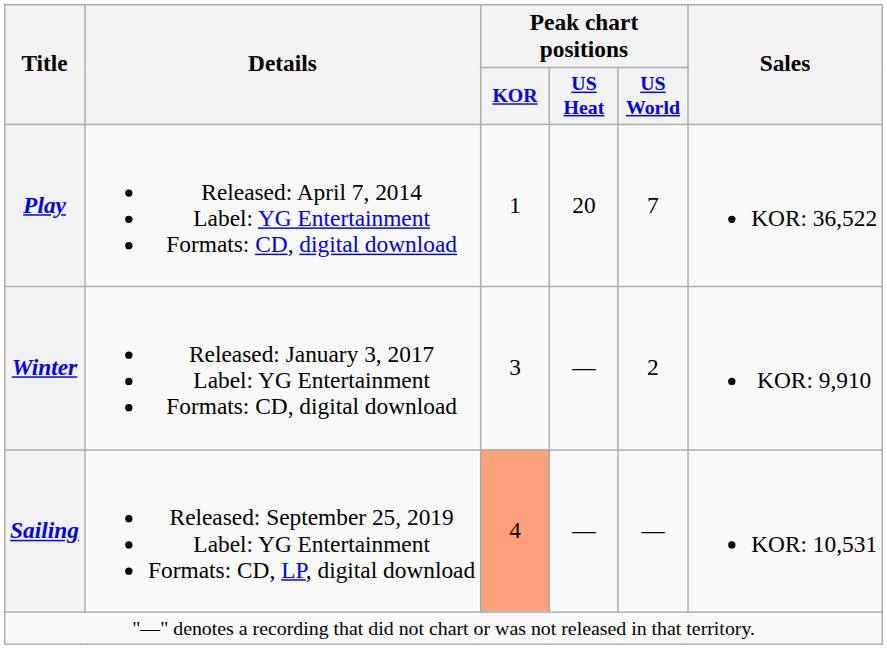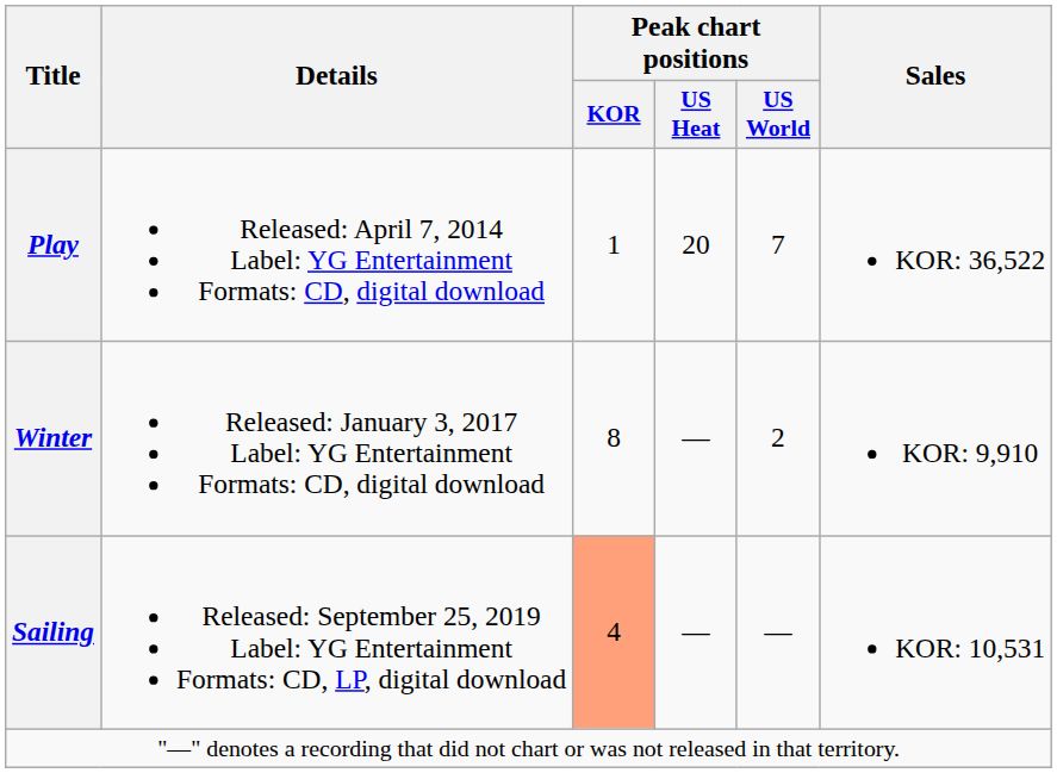Winter | Peak chart positions / KOR: 3 -> 8
